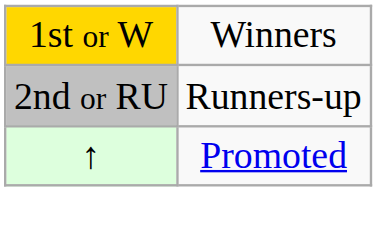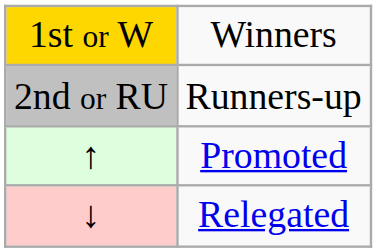+ row: ↓ | Relegated
